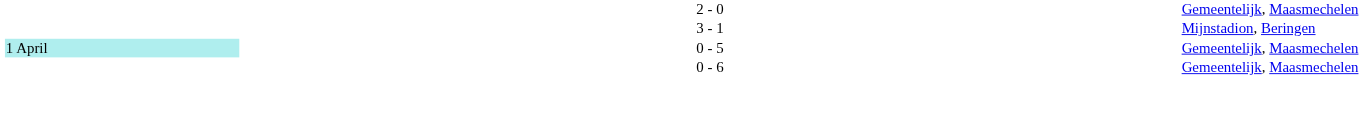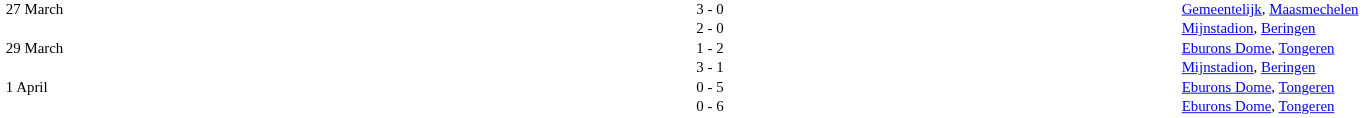+ row: 27 March | 3 - 0 | Gemeentelijk, Maasmechelen
2 - 0 | column 5: Gemeentelijk, Maasmechelen -> Mijnstadion, Beringen
+ row: 29 March | 1 - 2 | Eburons Dome, Tongeren
0 - 5 | column 1: paleturquoise background -> no background
0 - 5 | column 5: Gemeentelijk, Maasmechelen -> Eburons Dome, Tongeren
0 - 6 | column 5: Gemeentelijk, Maasmechelen -> Eburons Dome, Tongeren
